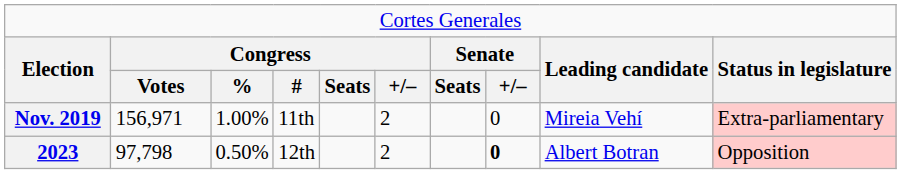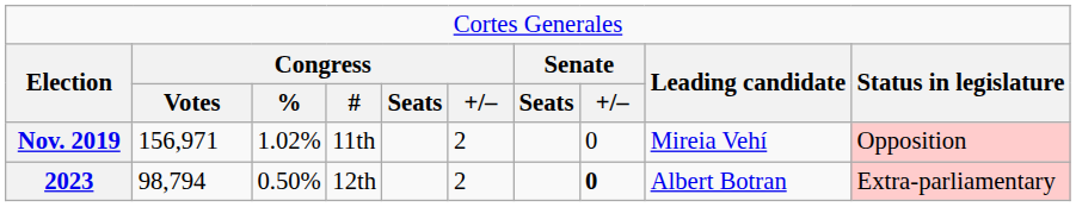Nov. 2019 | column 3: 1.00% -> 1.02%
Nov. 2019 | column 10: Extra-parliamentary -> Opposition
2023 | column 2: 97,798 -> 98,794
2023 | column 10: Opposition -> Extra-parliamentary
